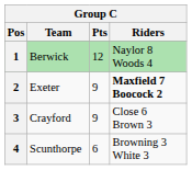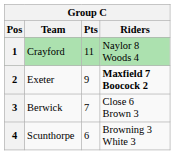1 | Team: Berwick -> Crayford
1 | Pts: 12 -> 11
3 | Team: Crayford -> Berwick
3 | Pts: 9 -> 7
